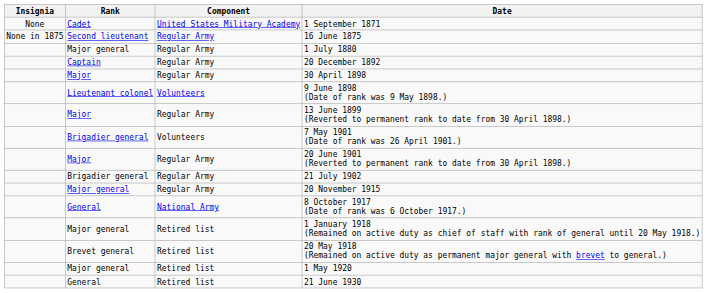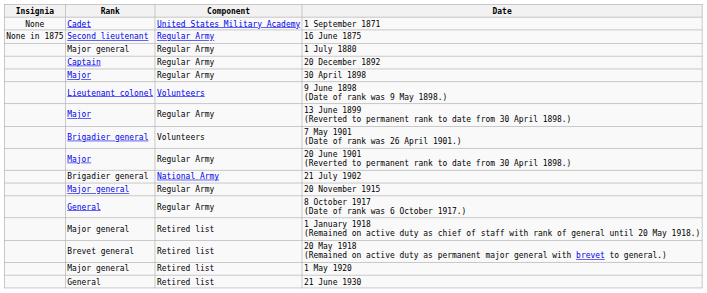21 July 1902 | Component: Regular Army -> National Army
8 October 1917 (Date of rank was 6 October 1917.) | Component: National Army -> Regular Army
